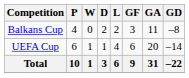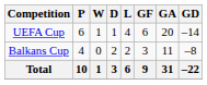rows swapped: UEFA Cup <-> Balkans Cup
